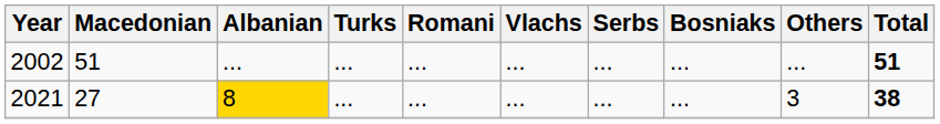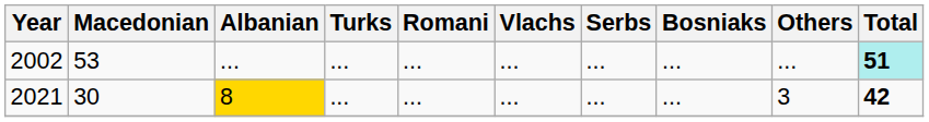2002 | Macedonian: 51 -> 53
2002 | Total: no background -> paleturquoise background
2021 | Macedonian: 27 -> 30
2021 | Total: 38 -> 42
